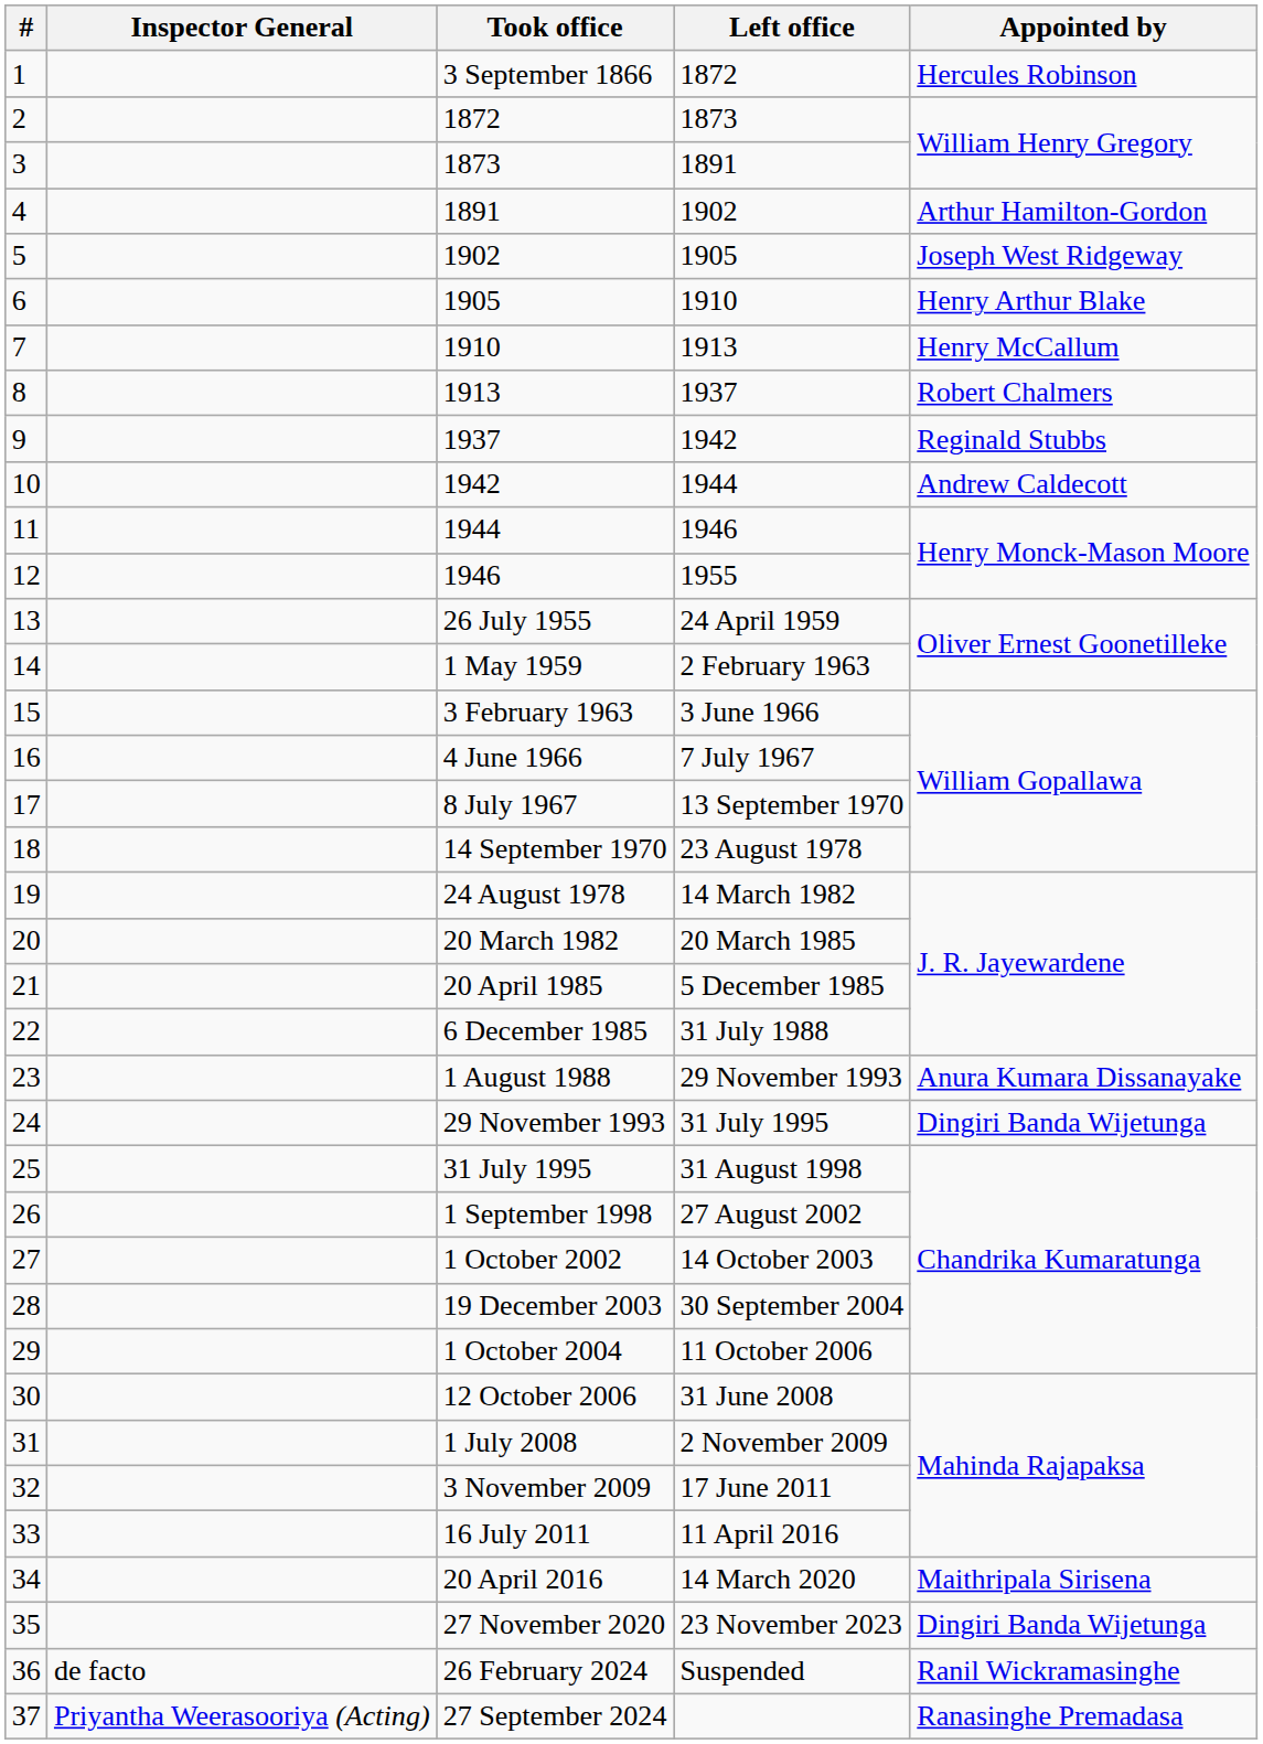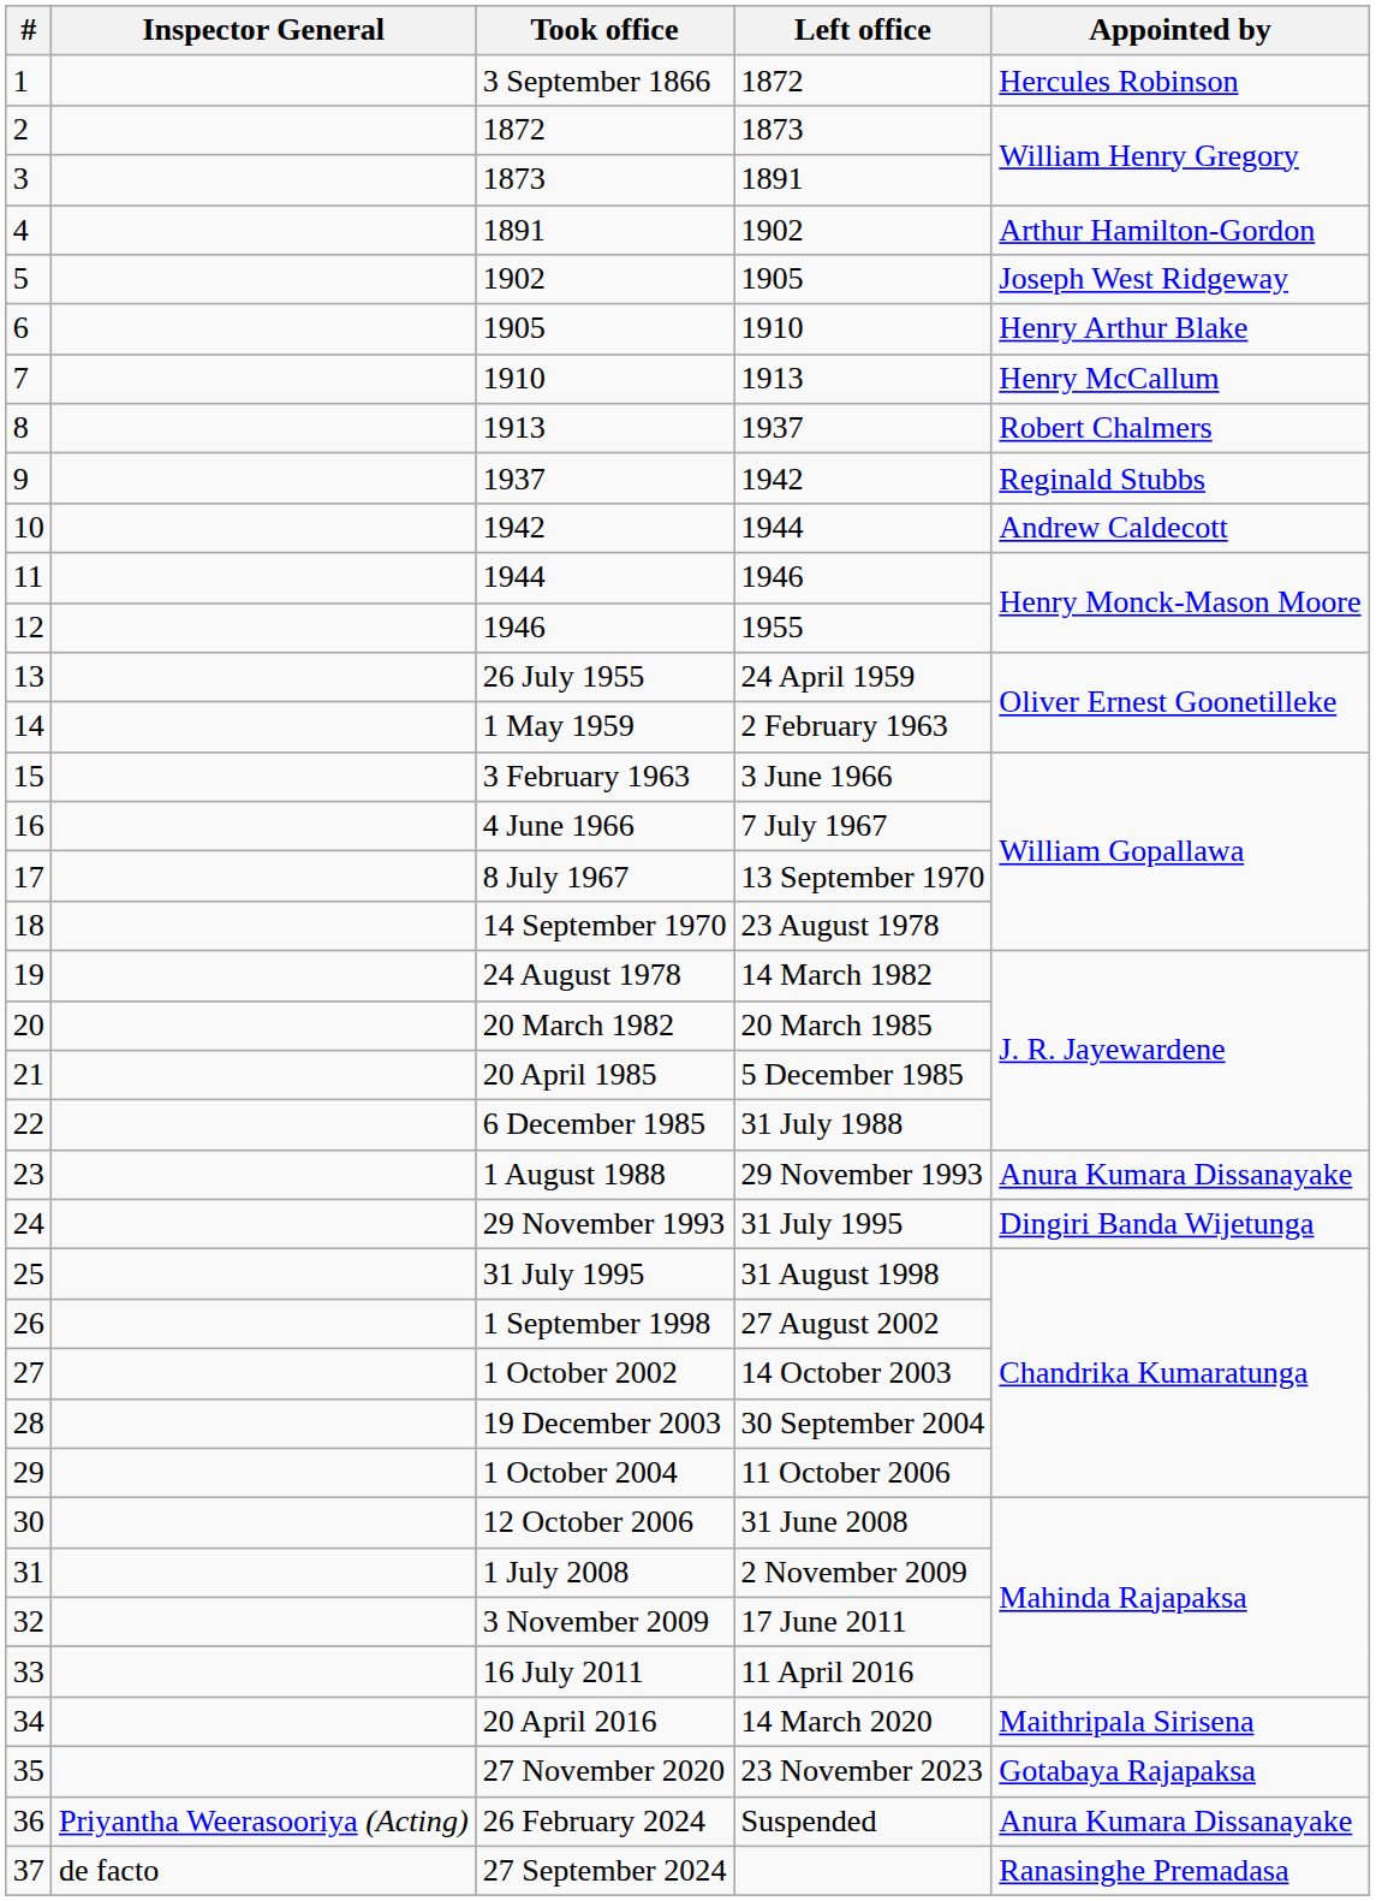27 November 2020 | Appointed by: Dingiri Banda Wijetunga -> Gotabaya Rajapaksa
26 February 2024 | Inspector General: de facto -> Priyantha Weerasooriya (Acting)
26 February 2024 | Appointed by: Ranil Wickramasinghe -> Anura Kumara Dissanayake
27 September 2024 | Inspector General: Priyantha Weerasooriya (Acting) -> de facto
